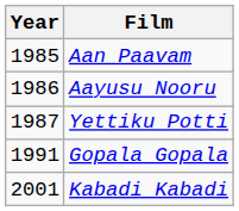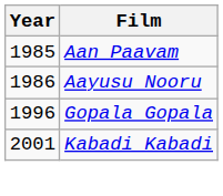- row: 1987 | Yettiku Potti
Gopala Gopala | Year: 1991 -> 1996
